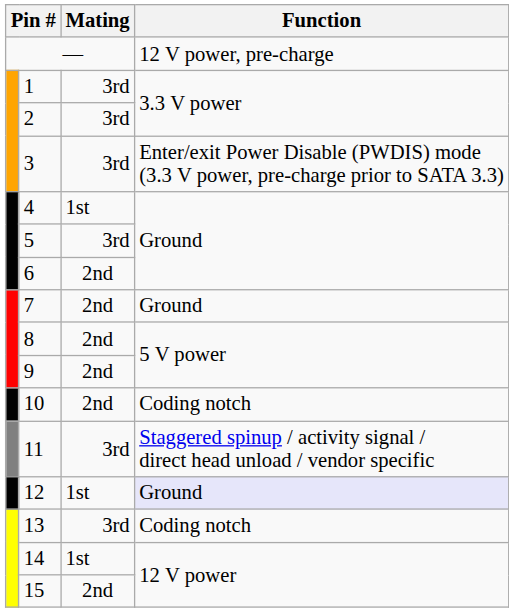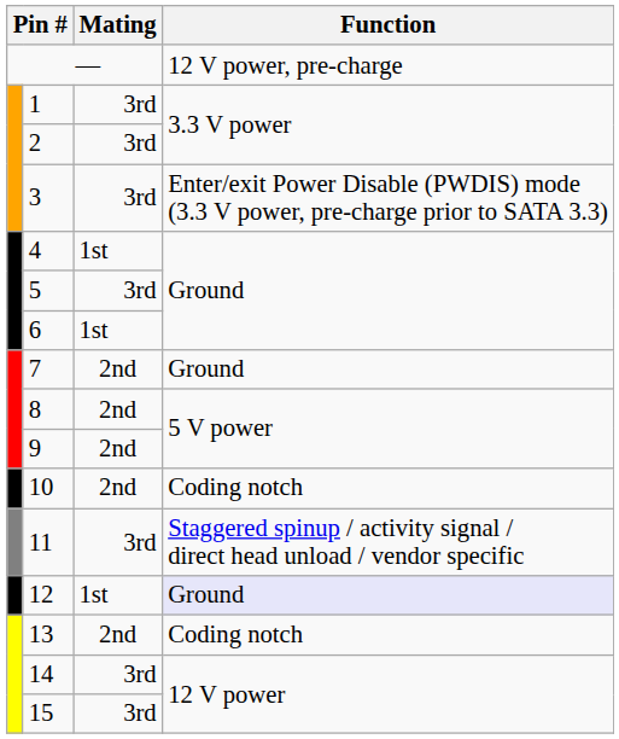6 | Mating: 2nd -> 1st
13 | Mating: 3rd -> 2nd
14 | Mating: 1st -> 3rd
15 | Mating: 2nd -> 3rd
